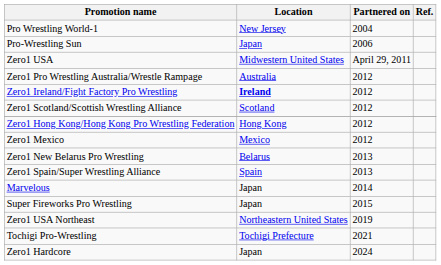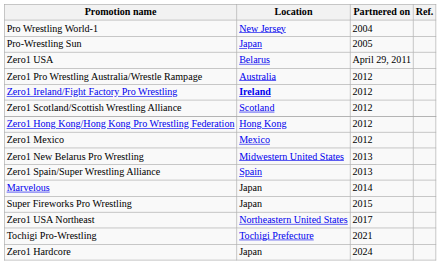Pro-Wrestling Sun | Partnered on: 2006 -> 2005
Zero1 USA | Location: Midwestern United States -> Belarus
Zero1 New Belarus Pro Wrestling | Location: Belarus -> Midwestern United States
Zero1 USA Northeast | Partnered on: 2019 -> 2017
